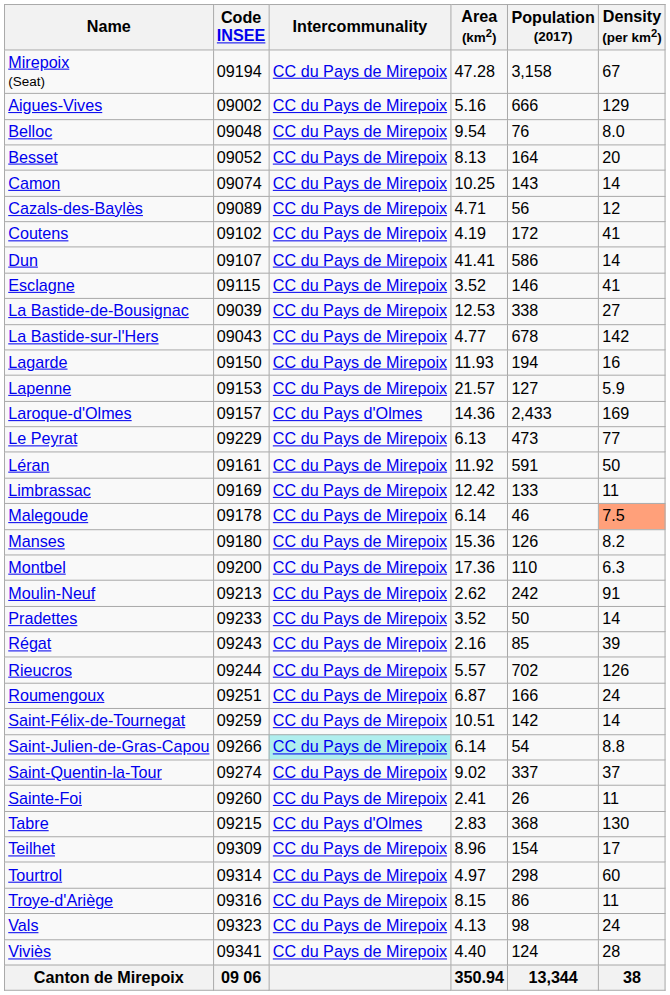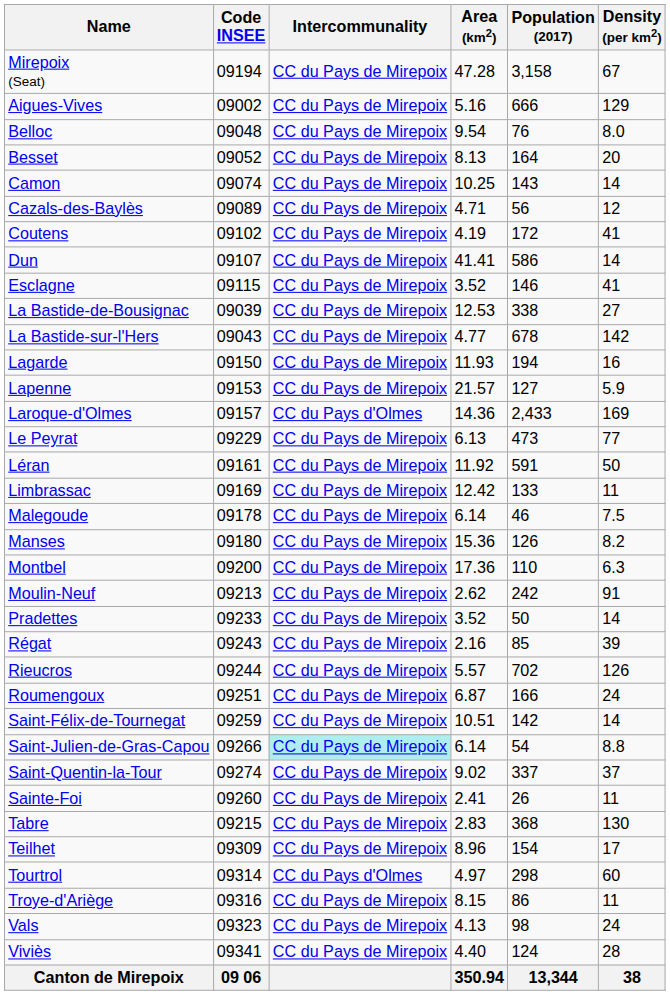Malegoude | Density (per km2): lightsalmon background -> no background
Tabre | Intercommunality: CC du Pays d'Olmes -> CC du Pays de Mirepoix
Tourtrol | Intercommunality: CC du Pays de Mirepoix -> CC du Pays d'Olmes
